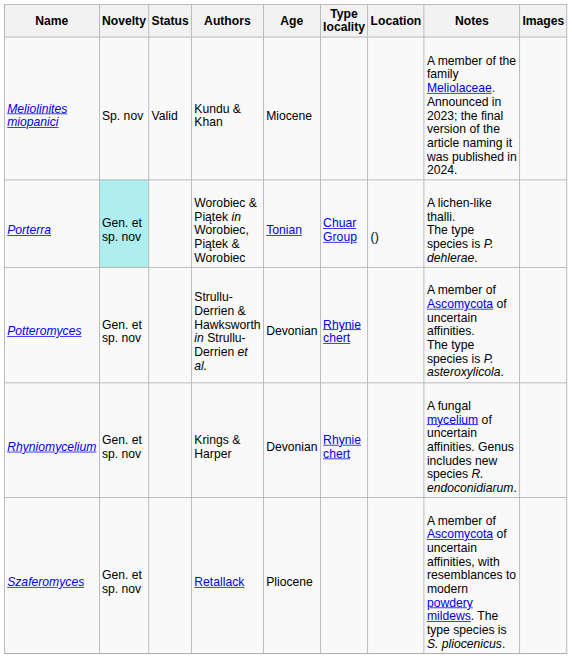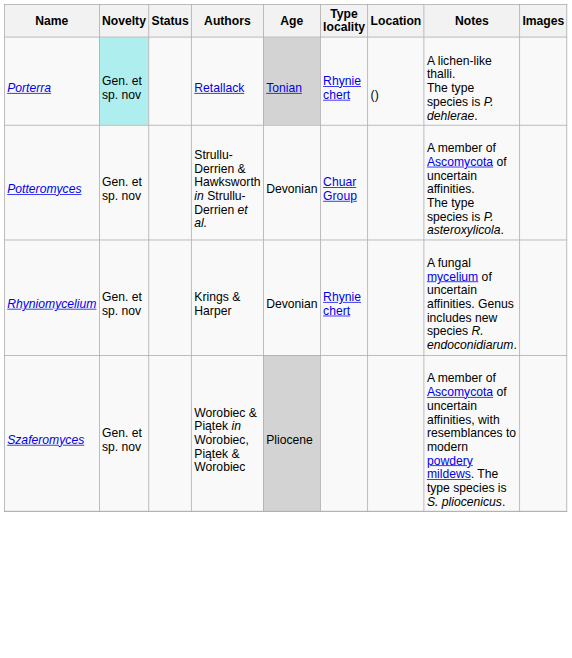- row: Meliolinites miopanici | Sp. nov | Valid | Kundu & Khan | Miocene | A member of the family Meliolaceae. Announced in 2023; the final version of the article naming it was published in 2024.
Porterra | Authors: Worobiec & Piątek in Worobiec, Piątek & Worobiec -> Retallack
Porterra | Age: no background -> lightgrey background
Porterra | Type locality: Chuar Group -> Rhynie chert
Potteromyces | Type locality: Rhynie chert -> Chuar Group
Szaferomyces | Authors: Retallack -> Worobiec & Piątek in Worobiec, Piątek & Worobiec
Szaferomyces | Age: no background -> lightgrey background
